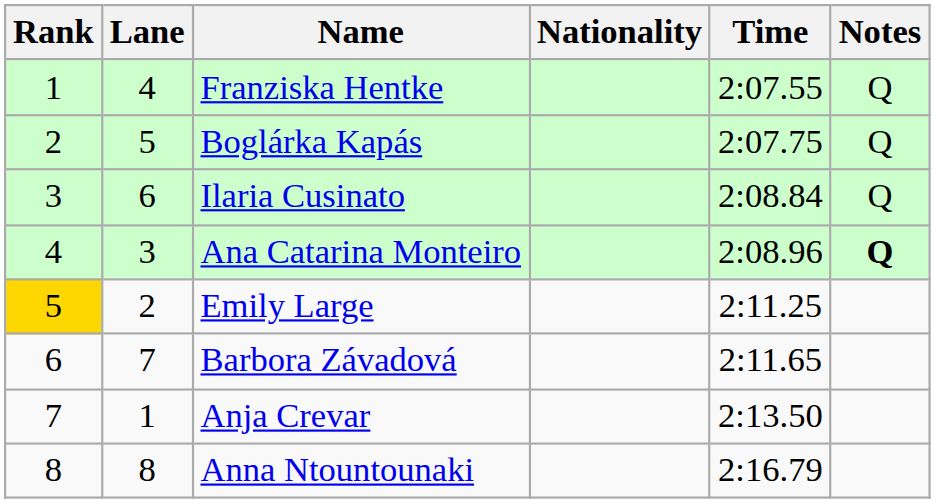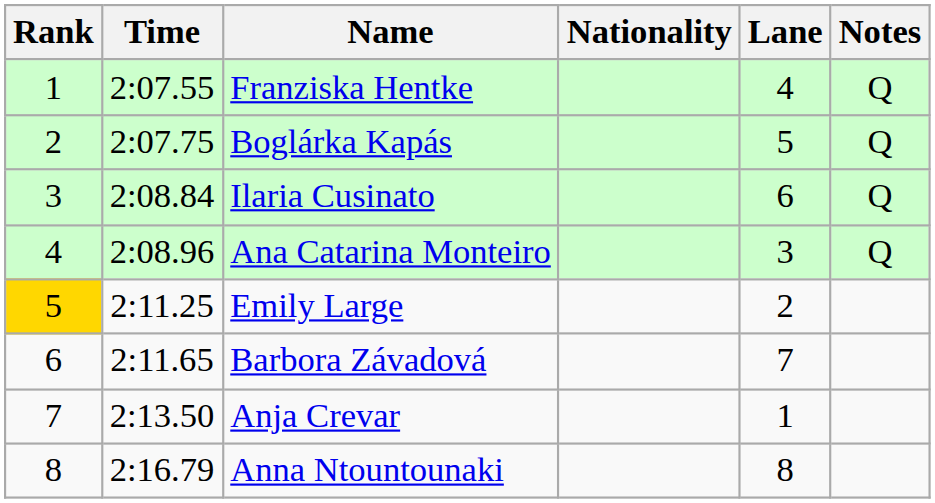columns swapped: Lane <-> Time
Ana Catarina Monteiro | Notes: bold -> normal
